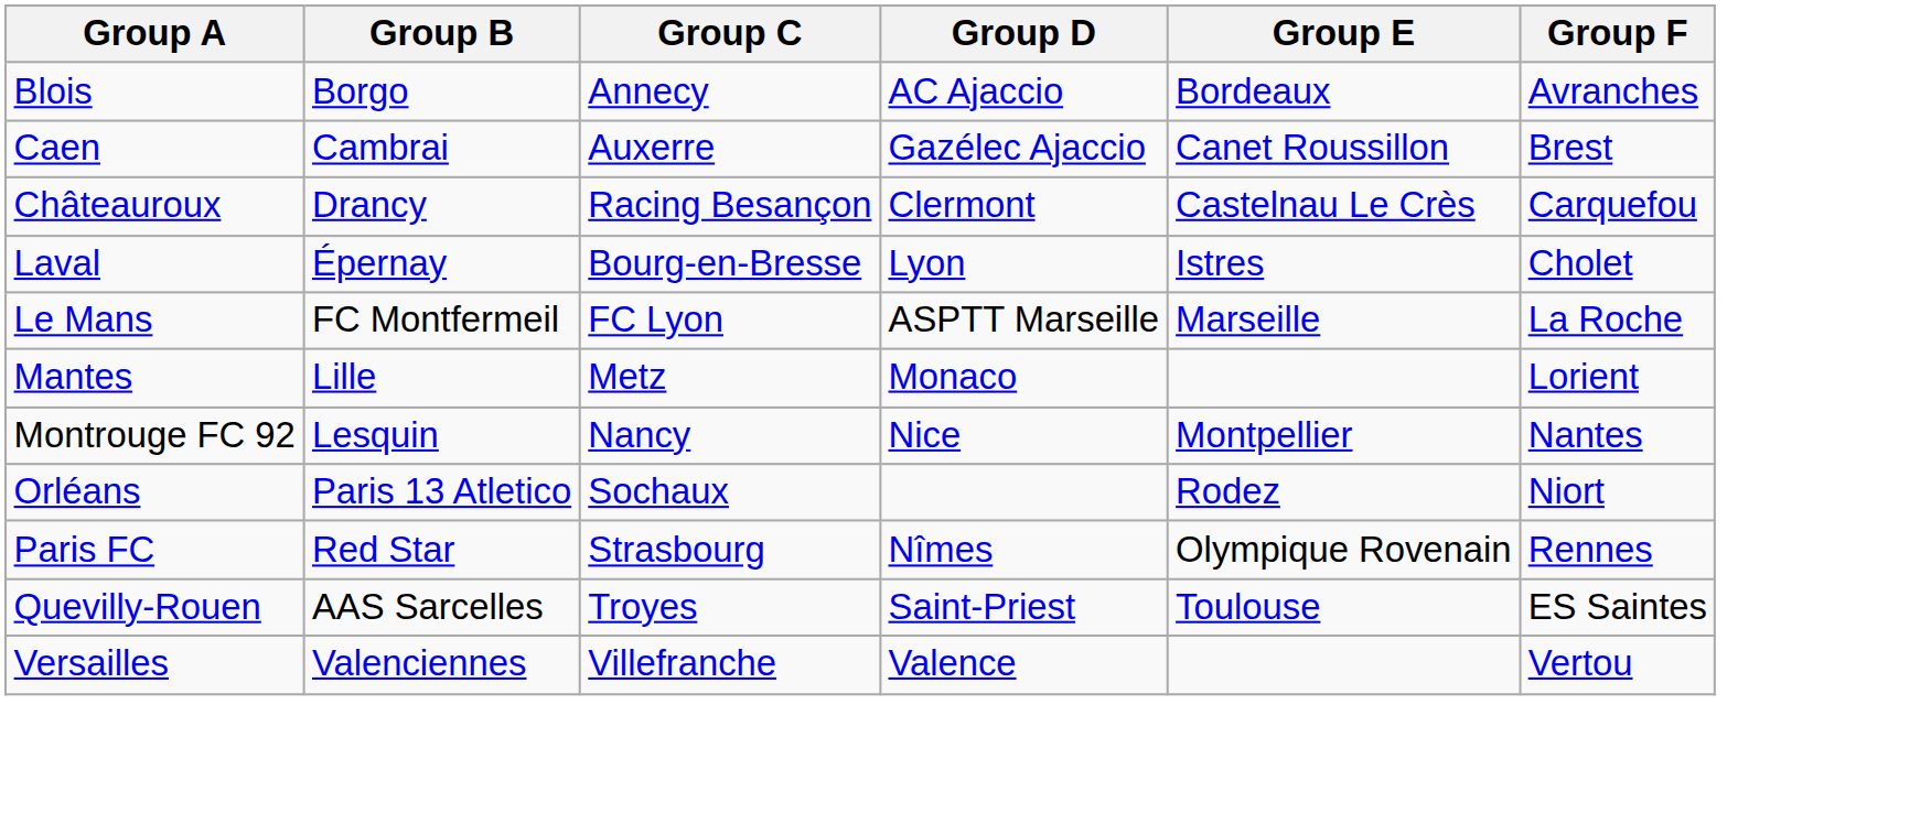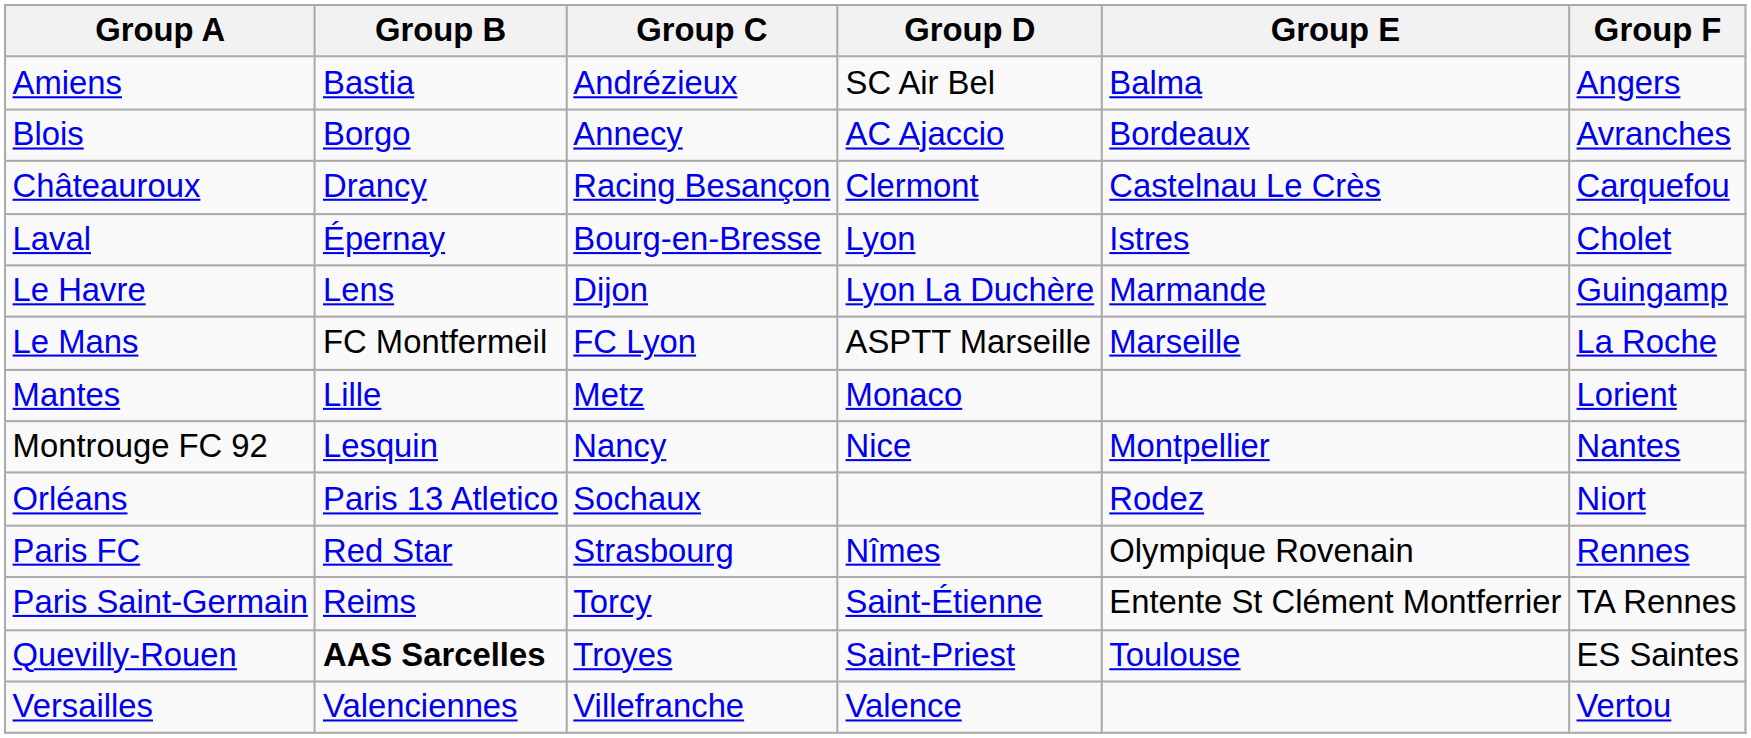+ row: Amiens | Bastia | Andrézieux | SC Air Bel | Balma | Angers
- row: Caen | Cambrai | Auxerre | Gazélec Ajaccio | Canet Roussillon | Brest
+ row: Le Havre | Lens | Dijon | Lyon La Duchère | Marmande | Guingamp
+ row: Paris Saint-Germain | Reims | Torcy | Saint-Étienne | Entente St Clément Montferrier | TA Rennes
Quevilly-Rouen | Group B: normal -> bold
